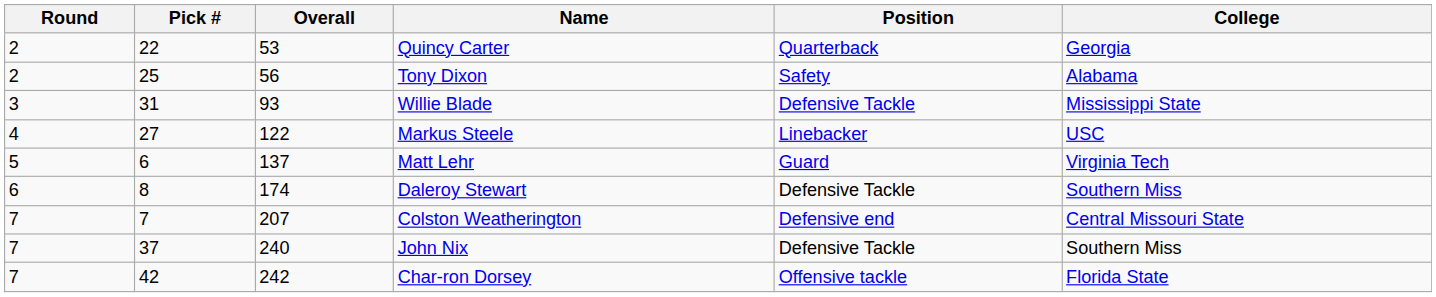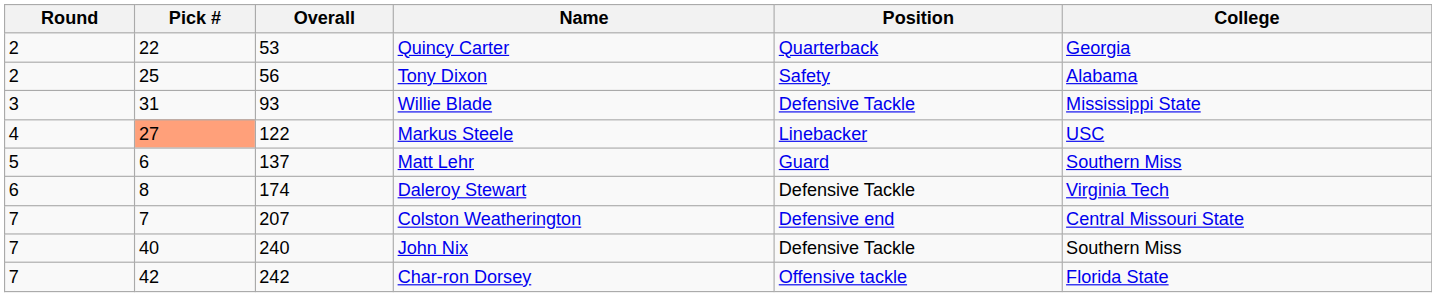Markus Steele | Pick #: no background -> lightsalmon background
Matt Lehr | College: Virginia Tech -> Southern Miss
Daleroy Stewart | College: Southern Miss -> Virginia Tech
John Nix | Pick #: 37 -> 40
